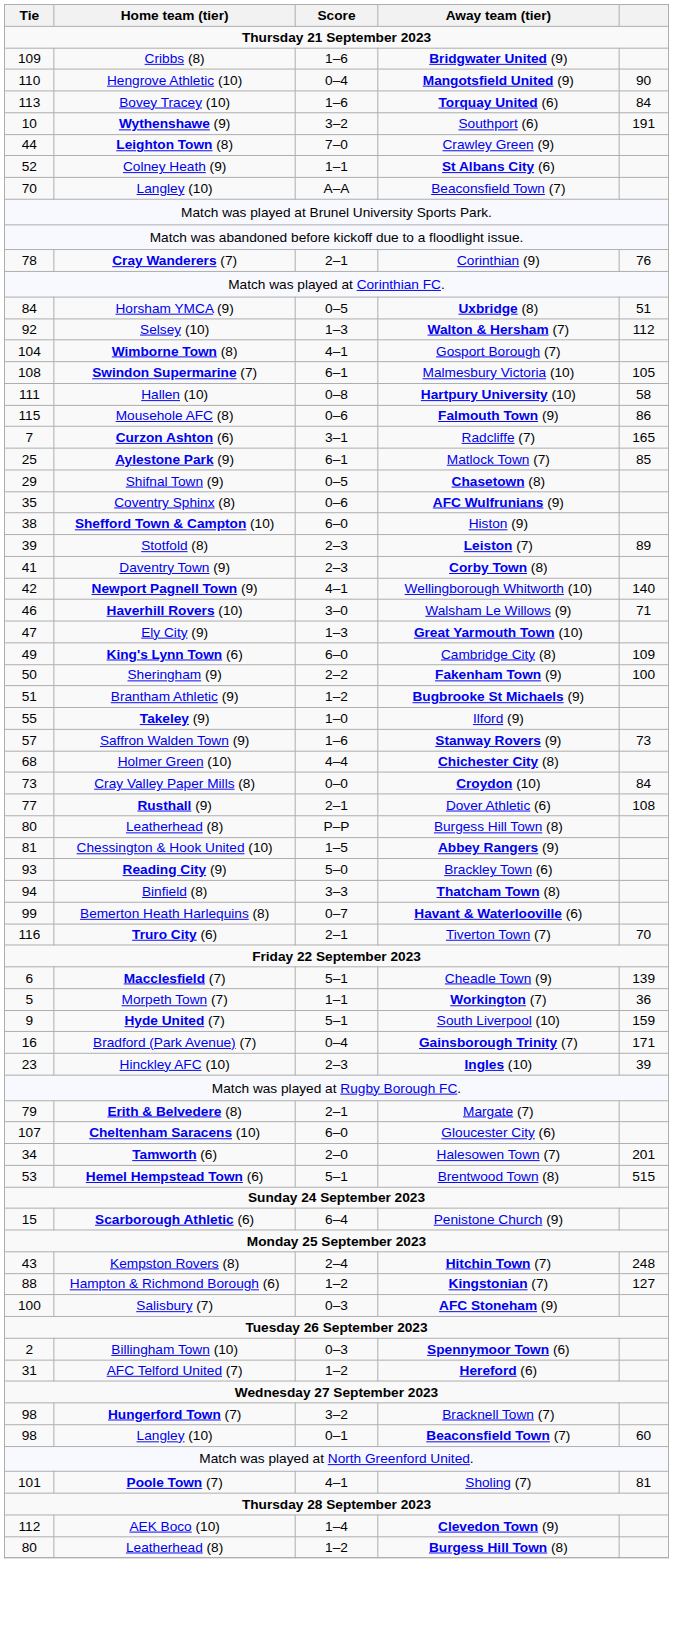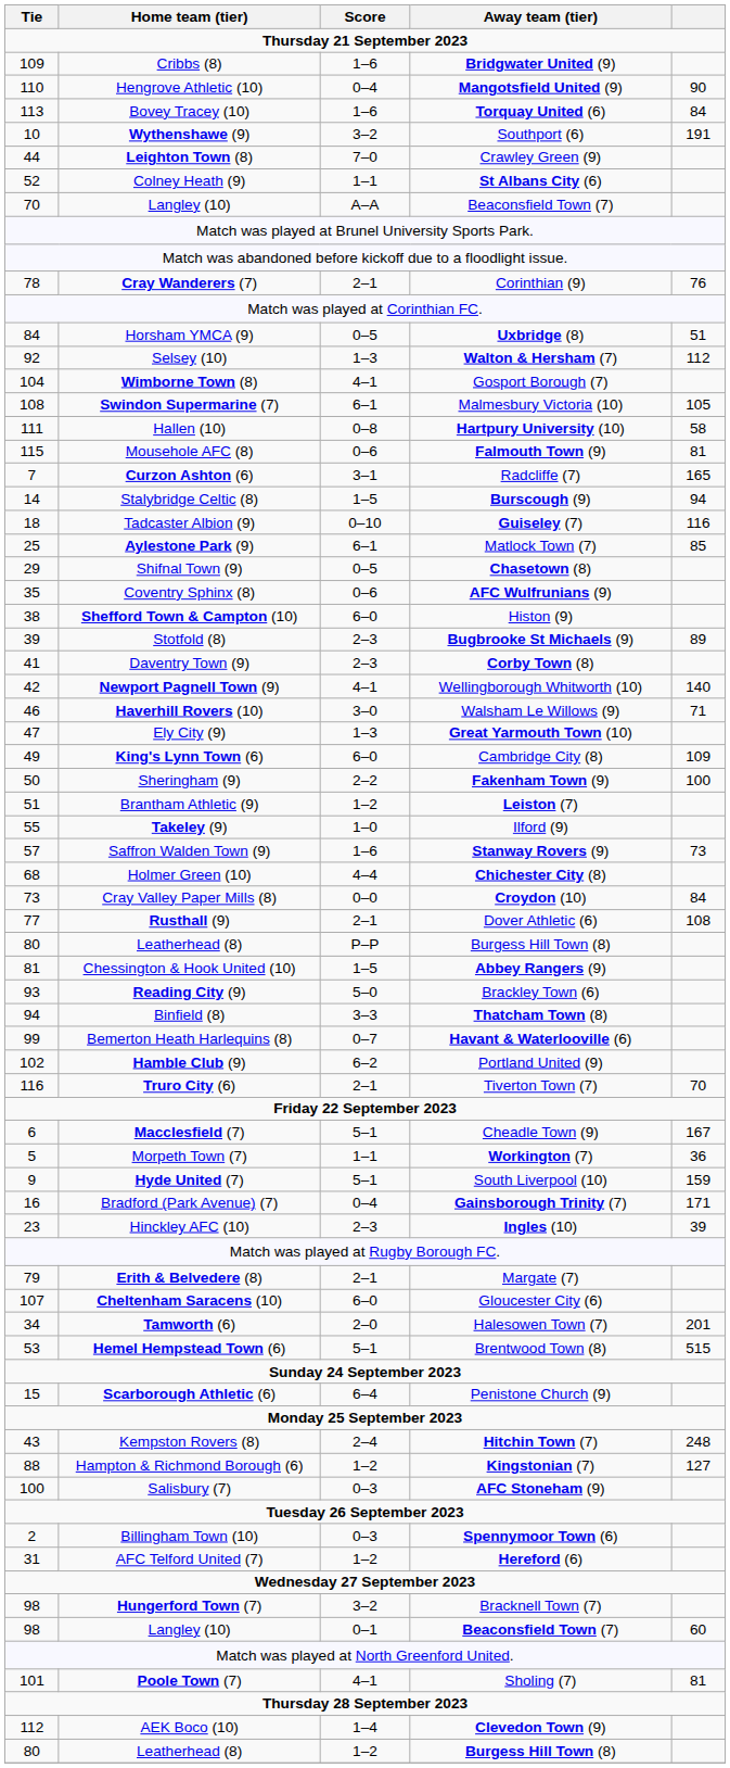Mousehole AFC (8) | column 5: 86 -> 81
+ row: 14 | Stalybridge Celtic (8) | 1–5 | Burscough (9) | 94
+ row: 18 | Tadcaster Albion (9) | 0–10 | Guiseley (7) | 116
Stotfold (8) | Away team (tier): Leiston (7) -> Bugbrooke St Michaels (9)
Brantham Athletic (9) | Away team (tier): Bugbrooke St Michaels (9) -> Leiston (7)
+ row: 102 | Hamble Club (9) | 6–2 | Portland United (9)
Macclesfield (7) | column 5: 139 -> 167
